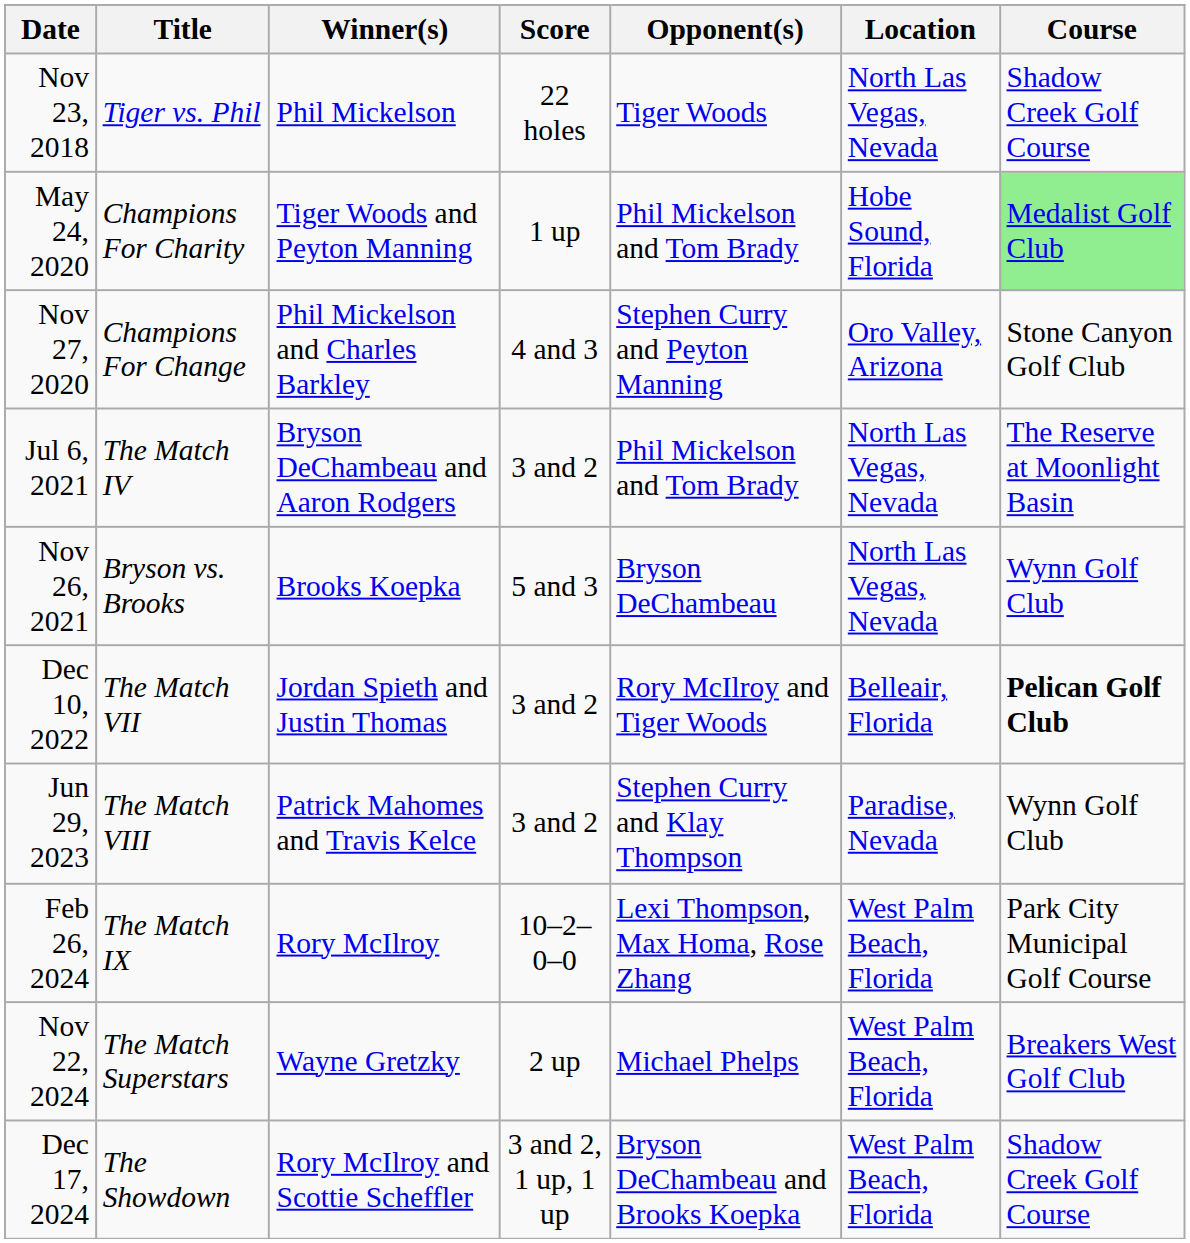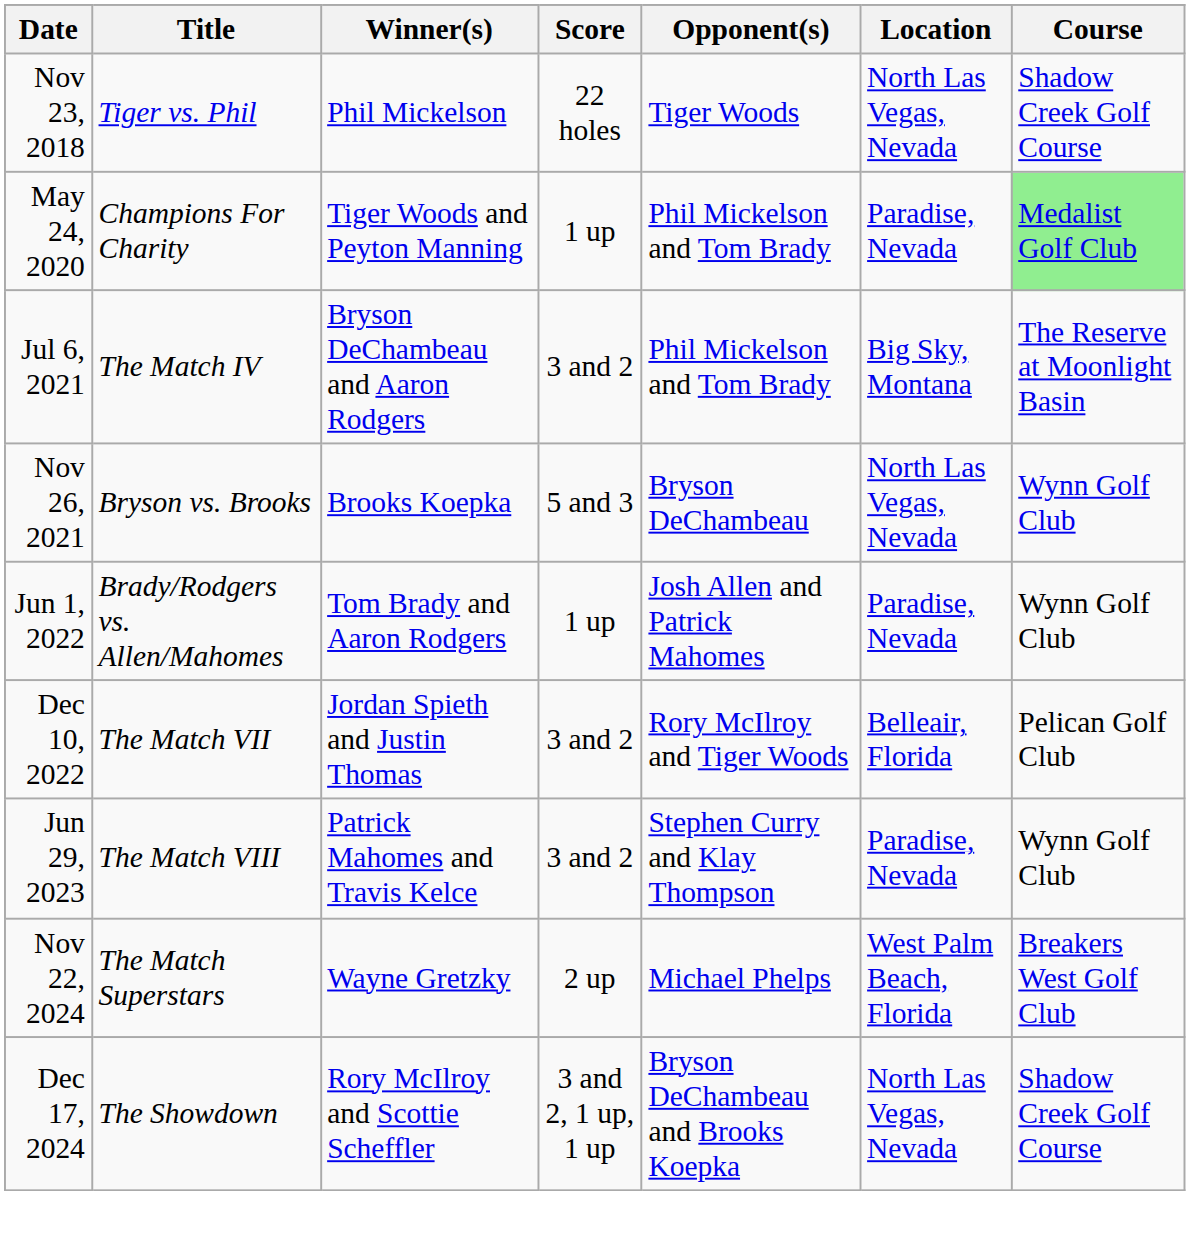May 24, 2020 | Location: Hobe Sound, Florida -> Paradise, Nevada
- row: Nov 27, 2020 | Champions For Change | Phil Mickelson and Charles Barkley | 4 and 3 | Stephen Curry and Peyton Manning | Oro Valley, Arizona | Stone Canyon Golf Club
Jul 6, 2021 | Location: North Las Vegas, Nevada -> Big Sky, Montana
+ row: Jun 1, 2022 | Brady/Rodgers vs. Allen/Mahomes | Tom Brady and Aaron Rodgers | 1 up | Josh Allen and Patrick Mahomes | Paradise, Nevada | Wynn Golf Club
Dec 10, 2022 | Course: bold -> normal
- row: Feb 26, 2024 | The Match IX | Rory McIlroy | 10–2–0–0 | Lexi Thompson, Max Homa, Rose Zhang | West Palm Beach, Florida | Park City Municipal Golf Course
Dec 17, 2024 | Location: West Palm Beach, Florida -> North Las Vegas, Nevada
